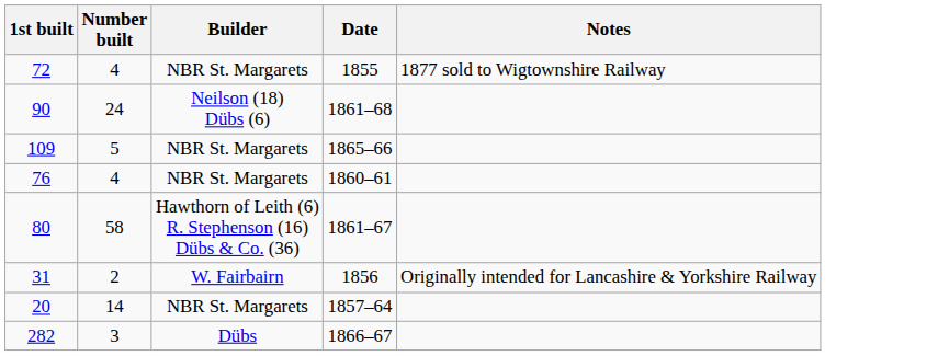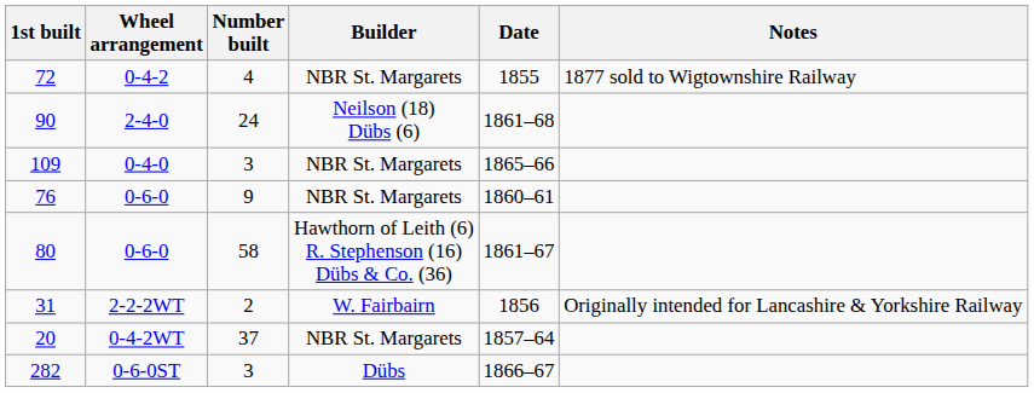+ column: Wheel arrangement | 0-4-2 | 2-4-0 | 0-4-0 | 0-6-0 | 0-6-0 | 2-2-2WT | 0-4-2WT | 0-6-0ST
109 | Number built: 5 -> 3
76 | Number built: 4 -> 9
20 | Number built: 14 -> 37
